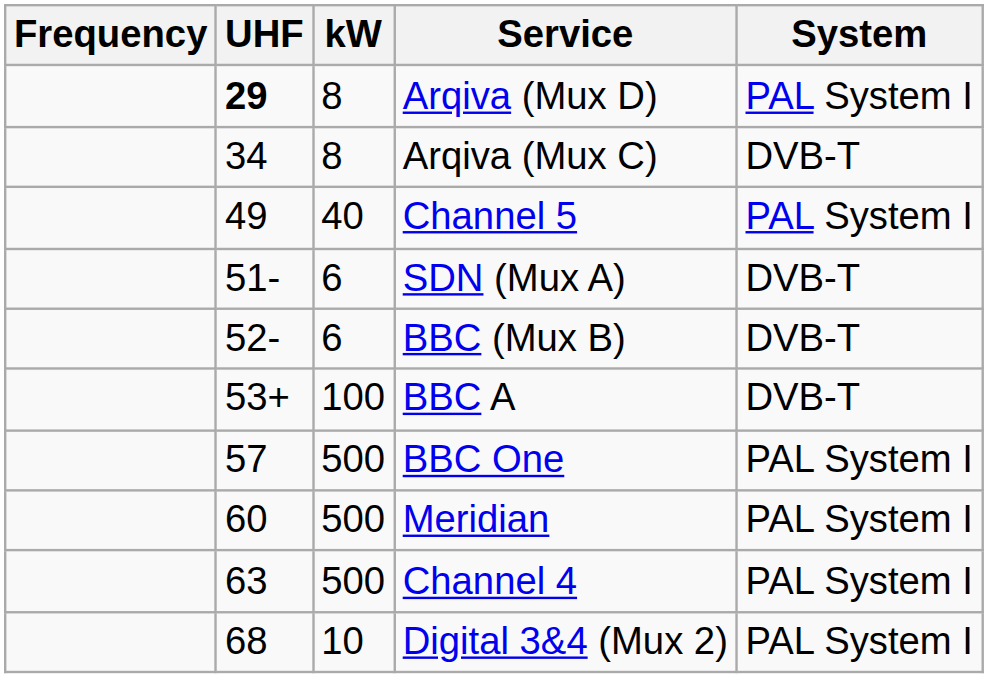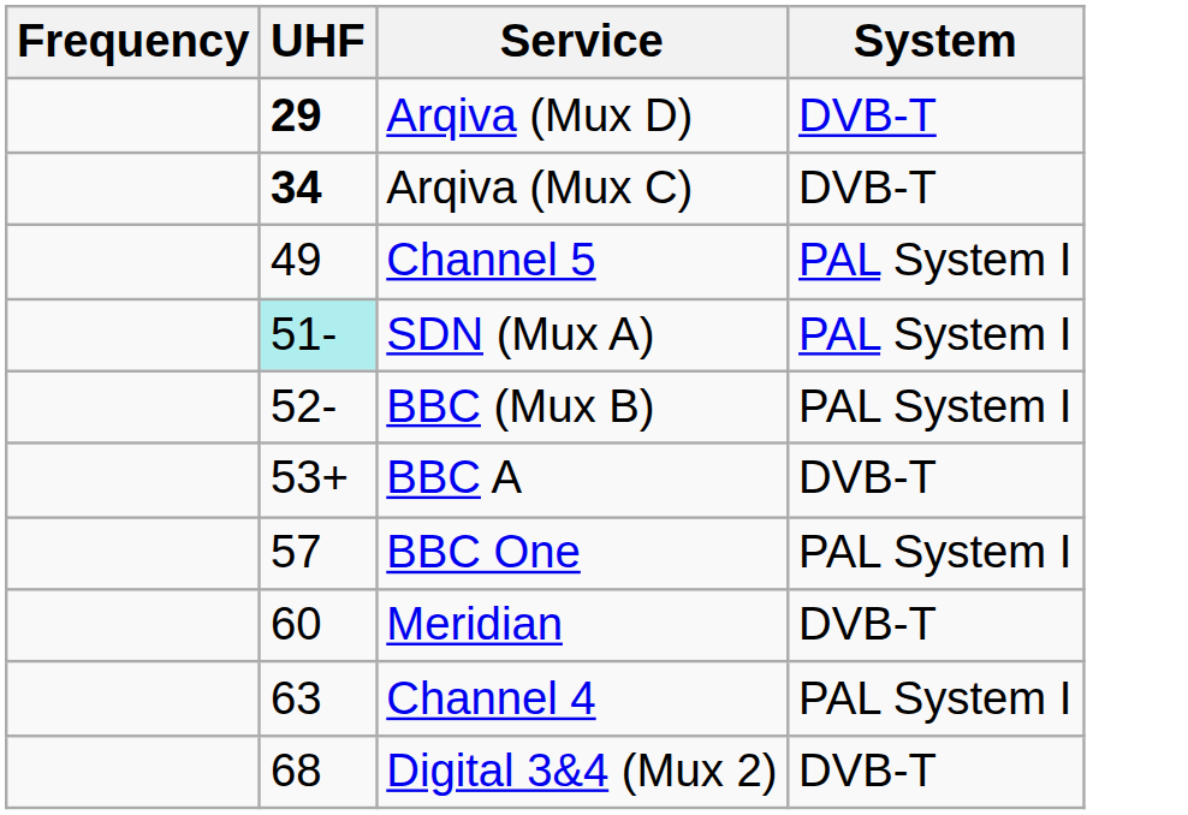- column: kW | 8 | 8 | 40 | 6 | 6 | 100 | 500 | 500 | 500 | 10
Arqiva (Mux D) | System: PAL System I -> DVB-T
Arqiva (Mux C) | UHF: normal -> bold
SDN (Mux A) | UHF: no background -> paleturquoise background
SDN (Mux A) | System: DVB-T -> PAL System I
BBC (Mux B) | System: DVB-T -> PAL System I
Meridian | System: PAL System I -> DVB-T
Digital 3&4 (Mux 2) | System: PAL System I -> DVB-T
